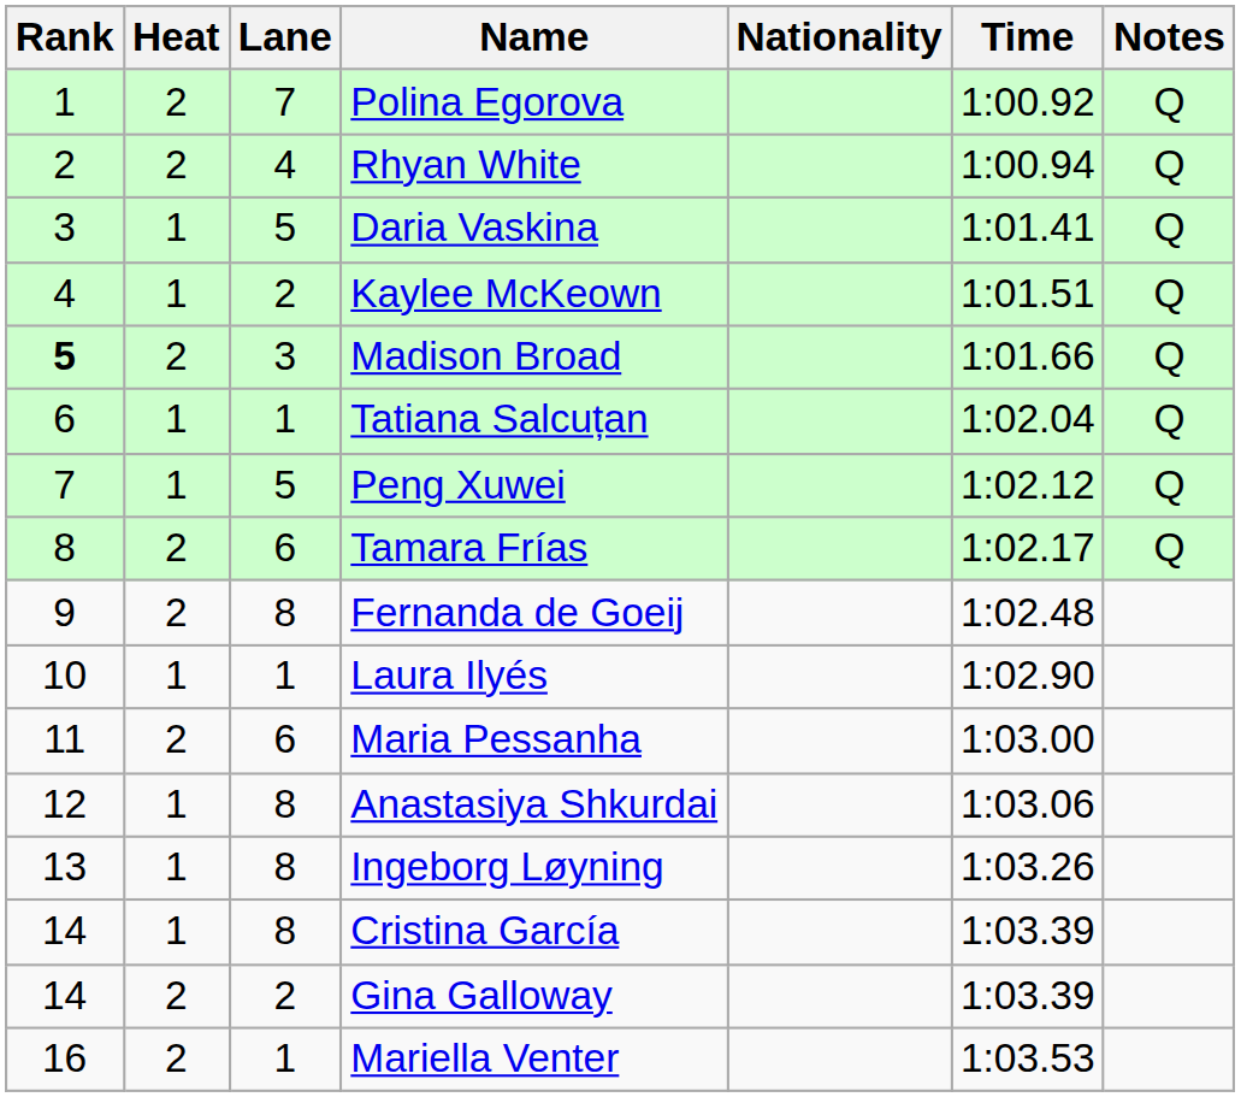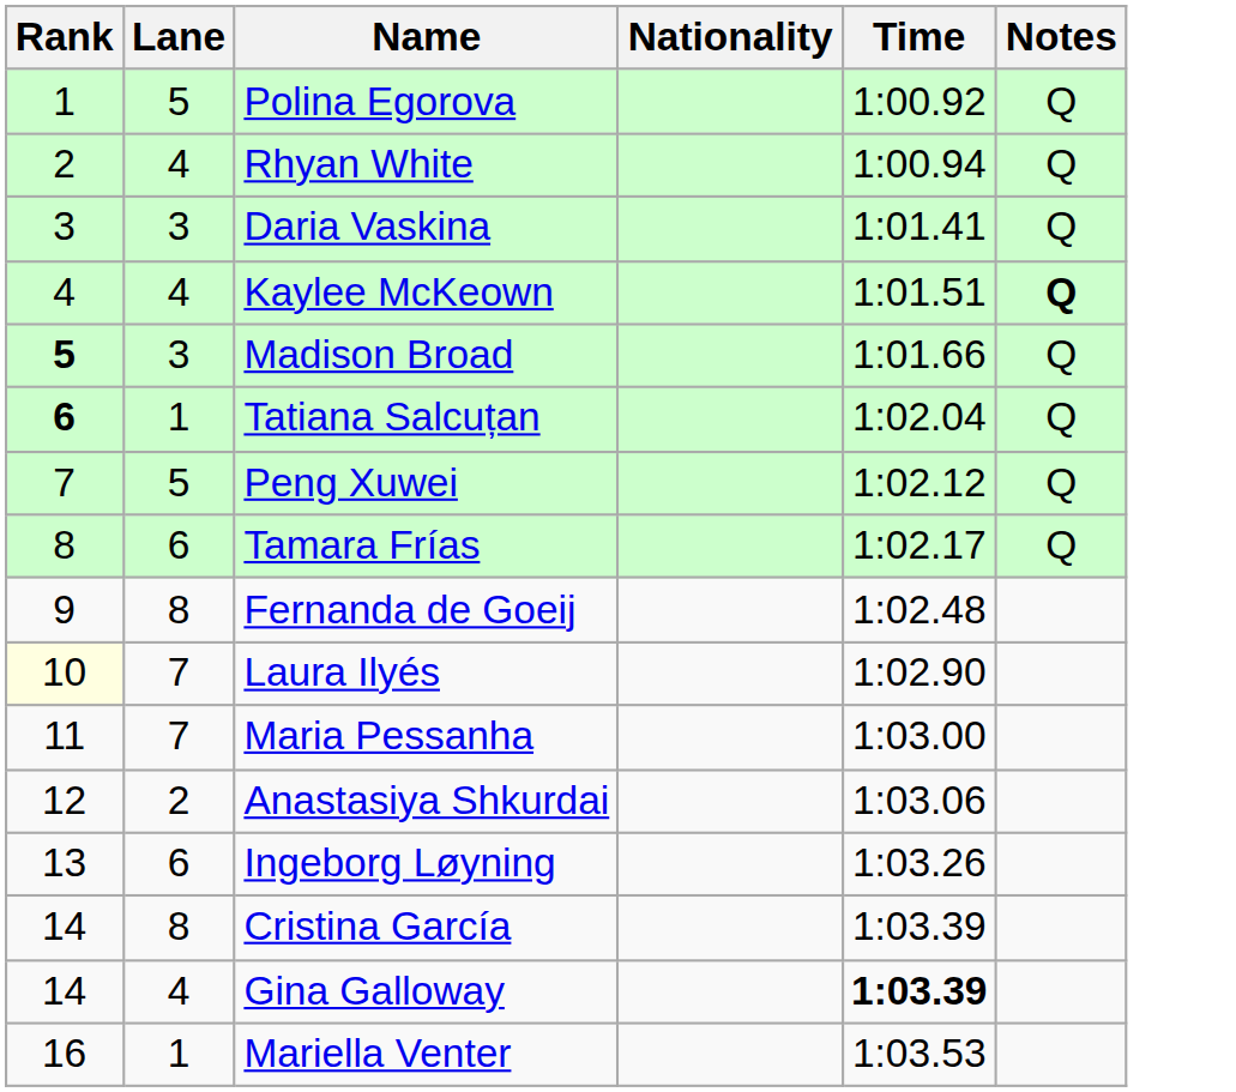- column: Heat | 2 | 2 | 1 | 1 | 2 | 1 | 1 | 2 | 2 | 1 | 2 | 1 | 1 | 1 | 2 | 2
Polina Egorova | Lane: 7 -> 5
Daria Vaskina | Lane: 5 -> 3
Kaylee McKeown | Lane: 2 -> 4
Kaylee McKeown | Notes: normal -> bold
Tatiana Salcuțan | Rank: normal -> bold
Laura Ilyés | Rank: no background -> lightyellow background
Laura Ilyés | Lane: 1 -> 7
Maria Pessanha | Lane: 6 -> 7
Anastasiya Shkurdai | Lane: 8 -> 2
Ingeborg Løyning | Lane: 8 -> 6
Gina Galloway | Lane: 2 -> 4
Gina Galloway | Time: normal -> bold
